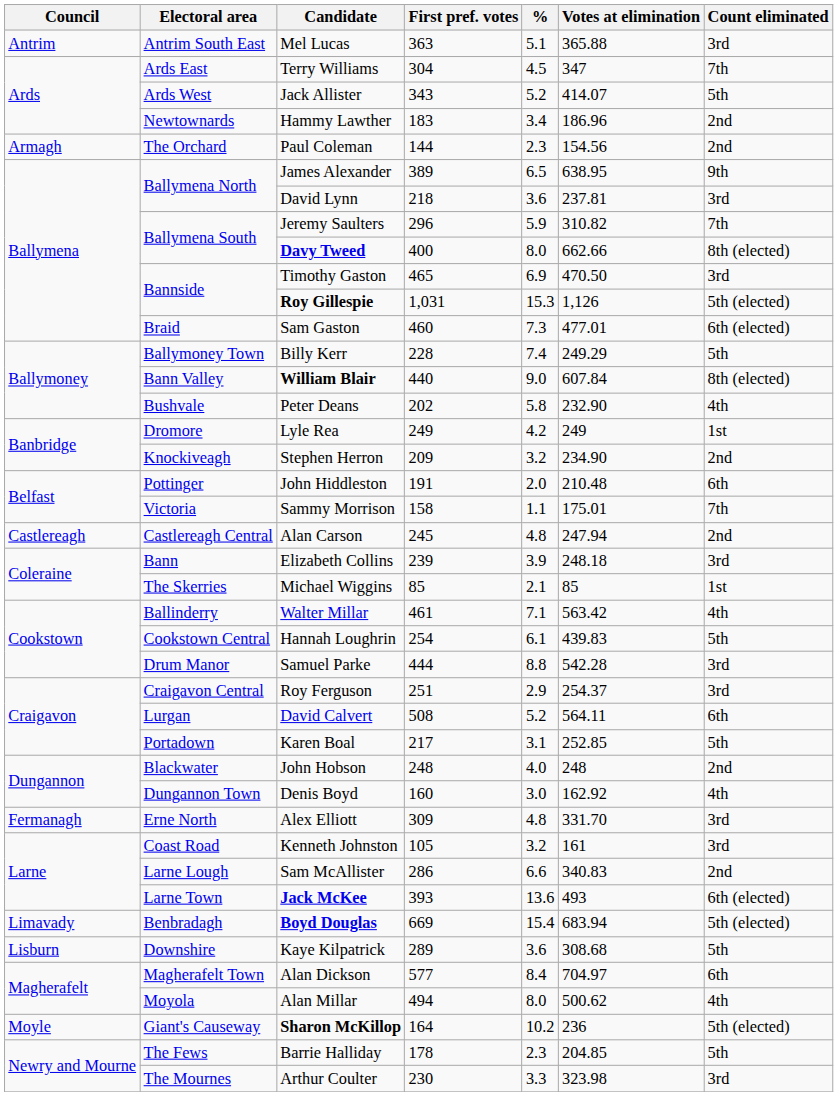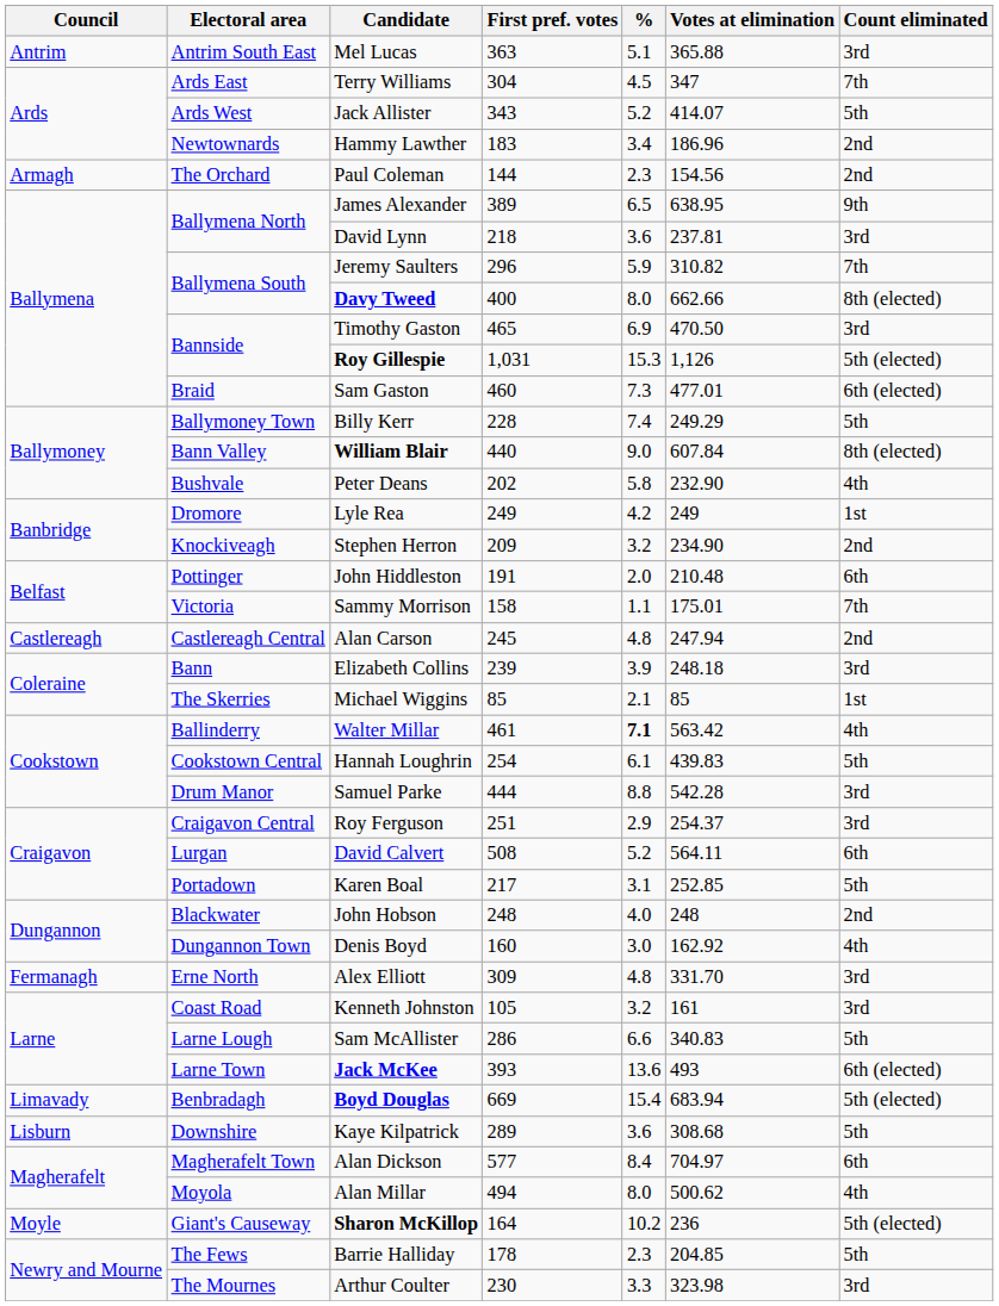Walter Millar | %: normal -> bold
Sam McAllister | Count eliminated: 2nd -> 5th
